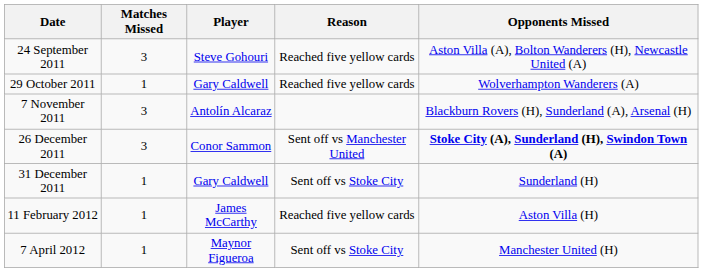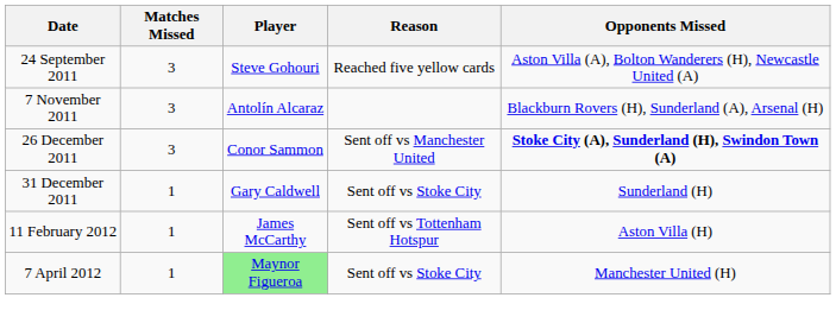- row: 29 October 2011 | 1 | Gary Caldwell | Reached five yellow cards | Wolverhampton Wanderers (A)
11 February 2012 | Reason: Reached five yellow cards -> Sent off vs Tottenham Hotspur
7 April 2012 | Player: no background -> lightgreen background
